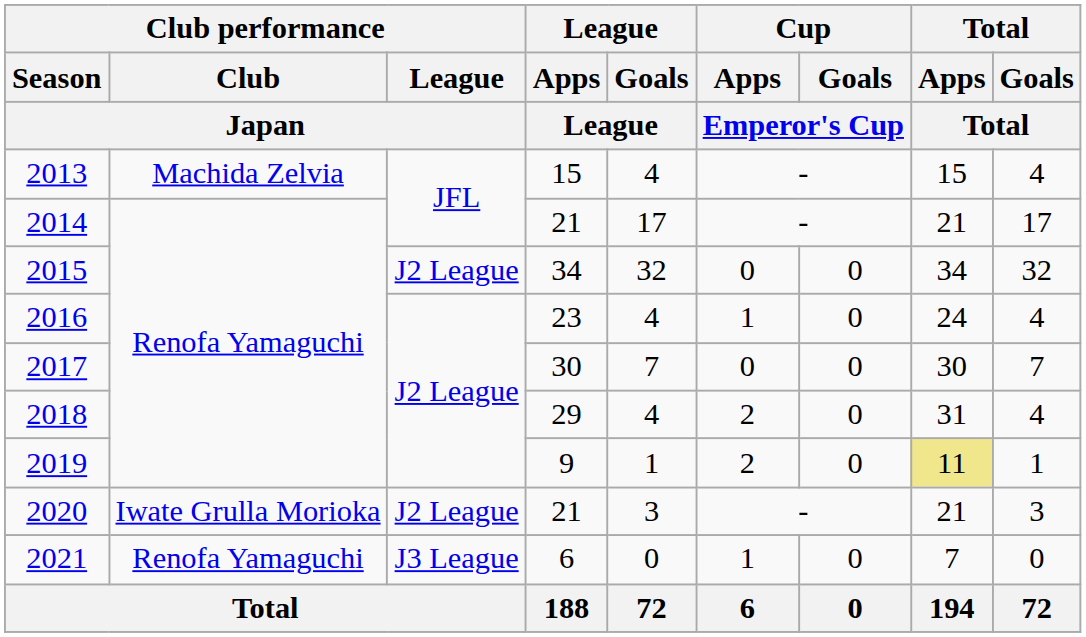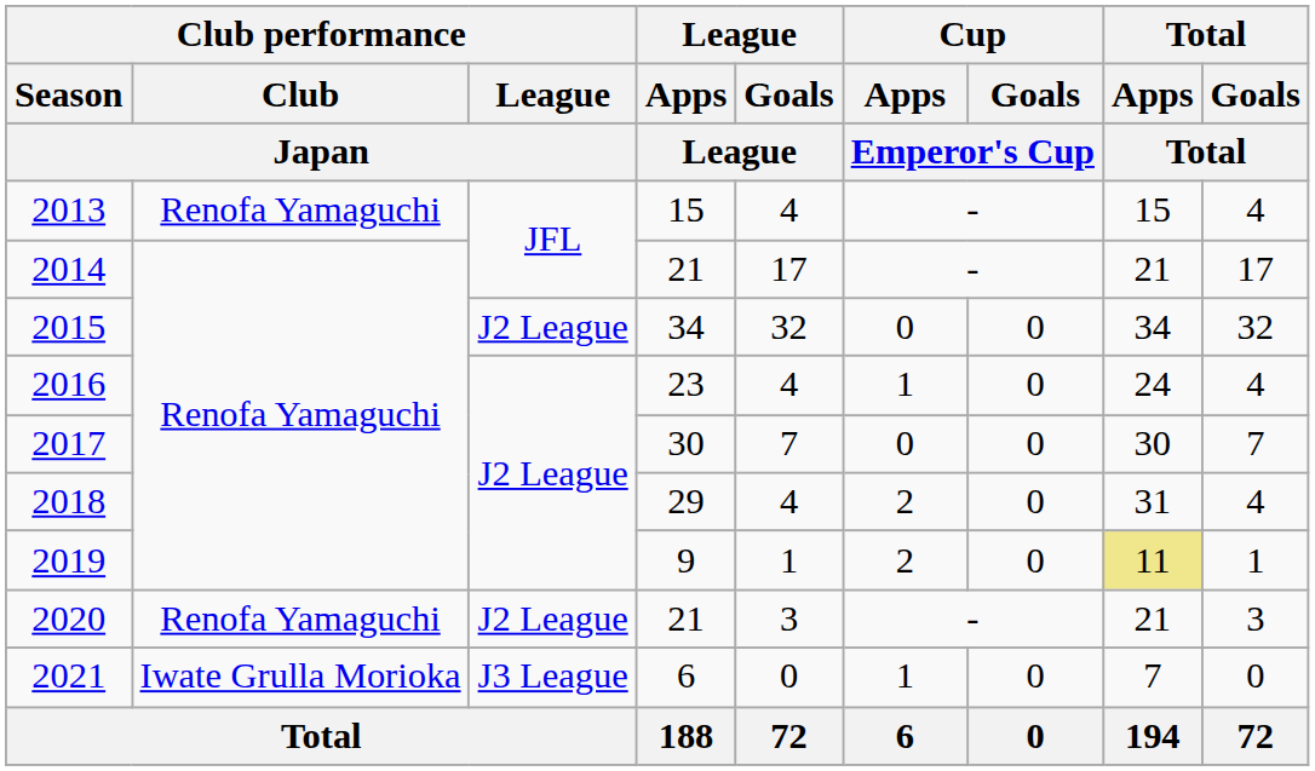2013 | Club performance / Club / Japan: Machida Zelvia -> Renofa Yamaguchi
2020 | Club performance / Club / Japan: Iwate Grulla Morioka -> Renofa Yamaguchi
2021 | Club performance / Club / Japan: Renofa Yamaguchi -> Iwate Grulla Morioka
